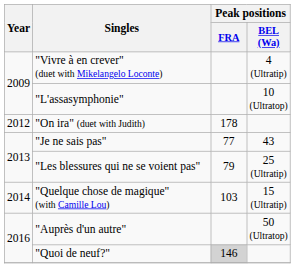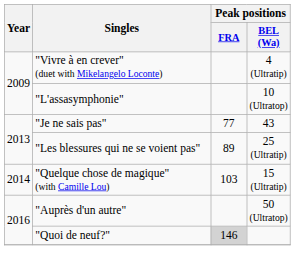- row: 2012 | "On ira" (duet with Judith) | 178
"Les blessures qui ne se voient pas" | Peak positions / FRA: 79 -> 89
